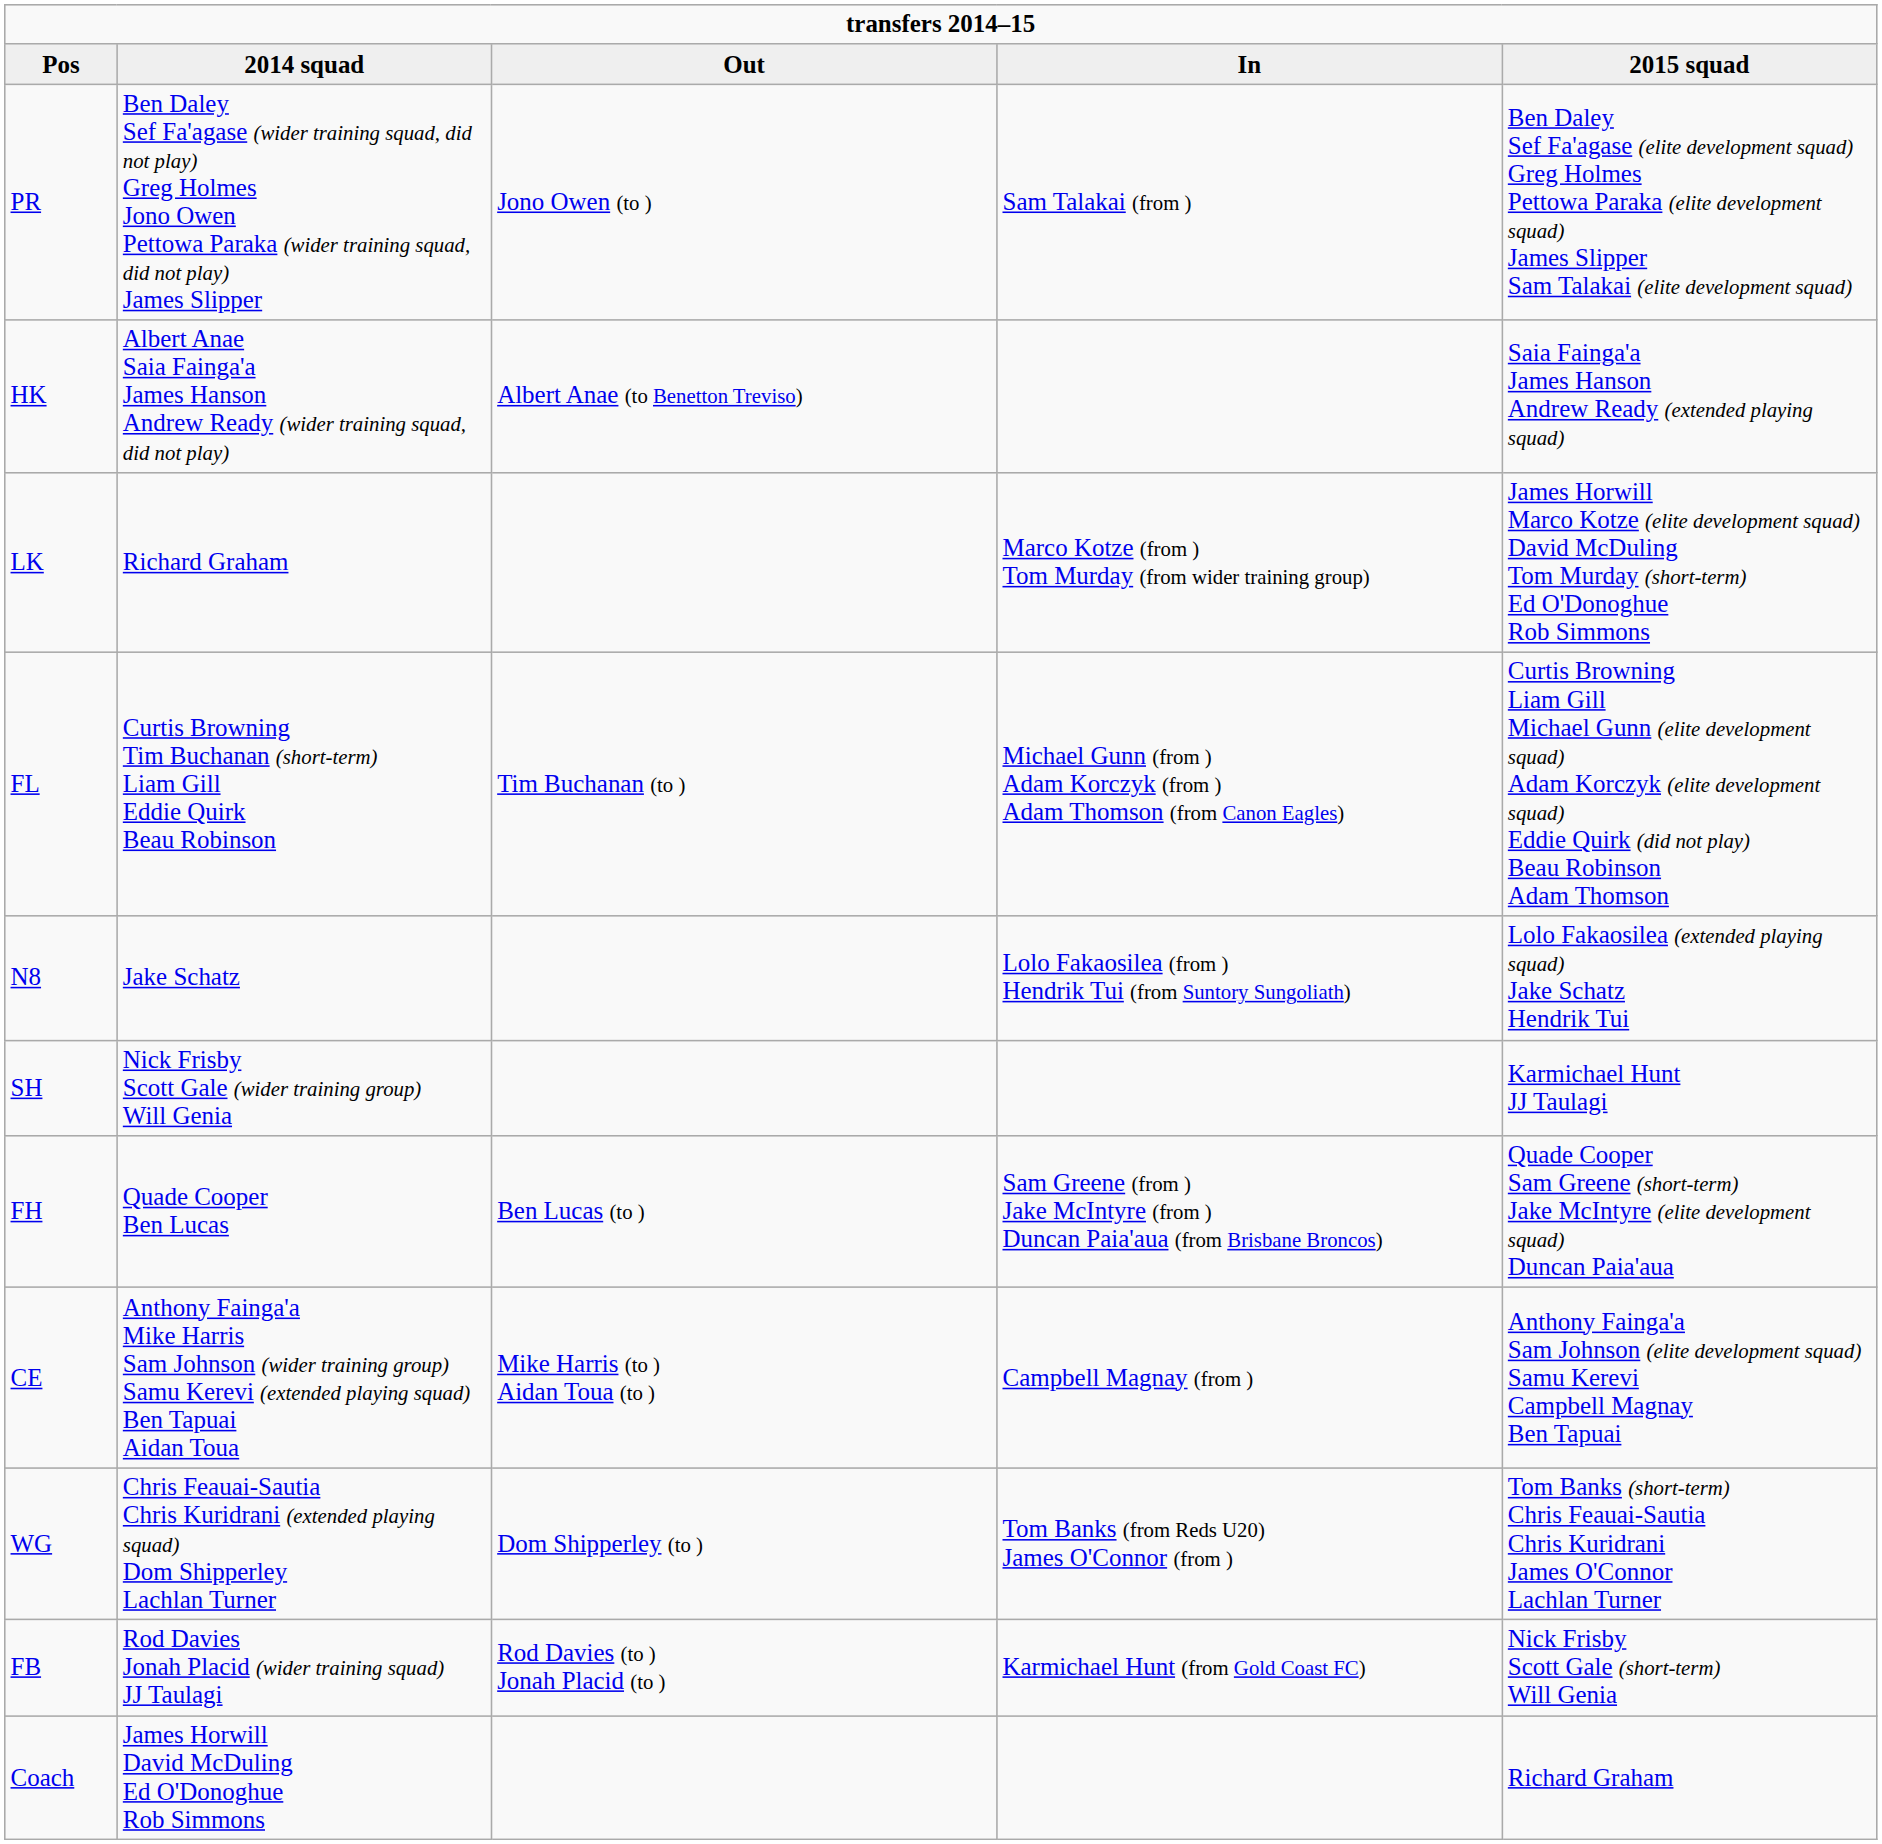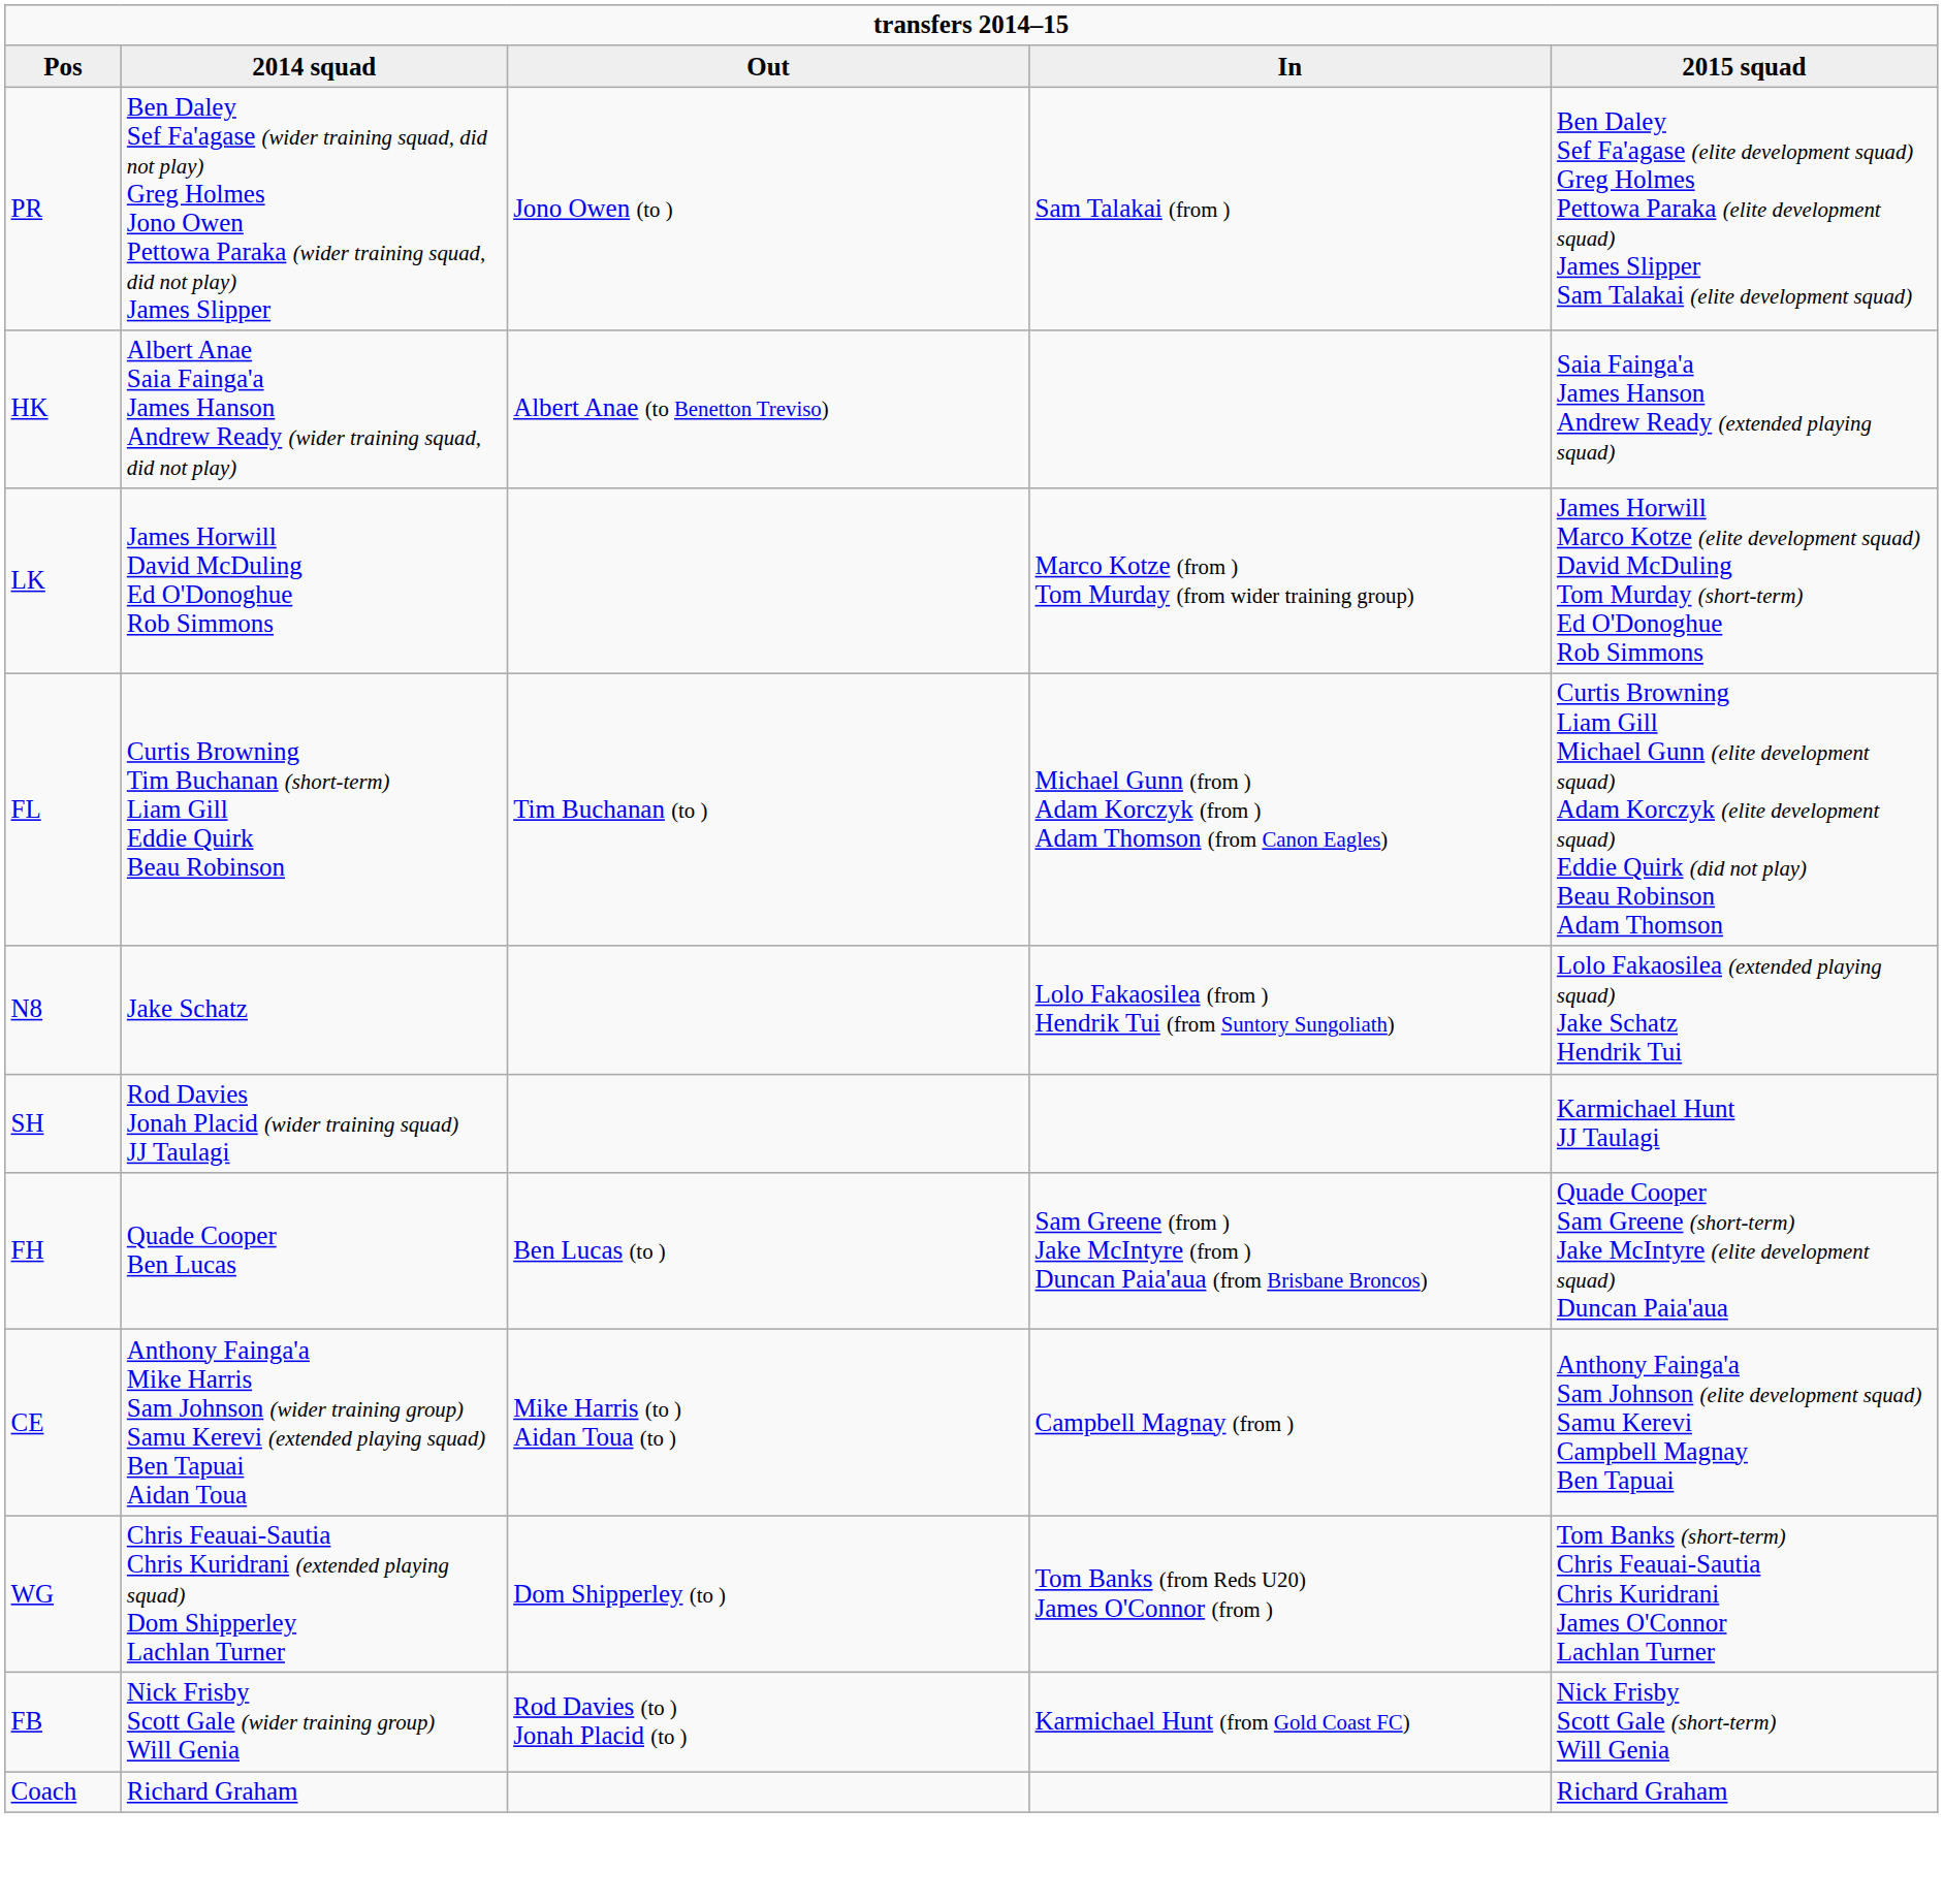LK | 2014 squad: Richard Graham -> James Horwill David McDuling Ed O'Donoghue Rob Simmons
SH | 2014 squad: Nick Frisby Scott Gale (wider training group) Will Genia -> Rod Davies Jonah Placid (wider training squad) JJ Taulagi
FB | 2014 squad: Rod Davies Jonah Placid (wider training squad) JJ Taulagi -> Nick Frisby Scott Gale (wider training group) Will Genia
Coach | 2014 squad: James Horwill David McDuling Ed O'Donoghue Rob Simmons -> Richard Graham
